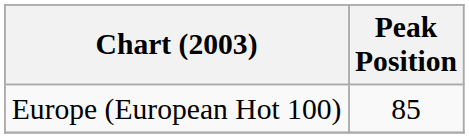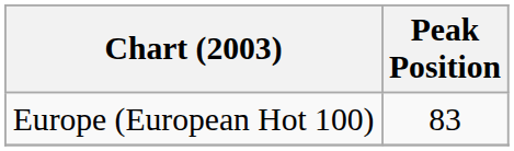Europe (European Hot 100) | Peak Position: 85 -> 83
